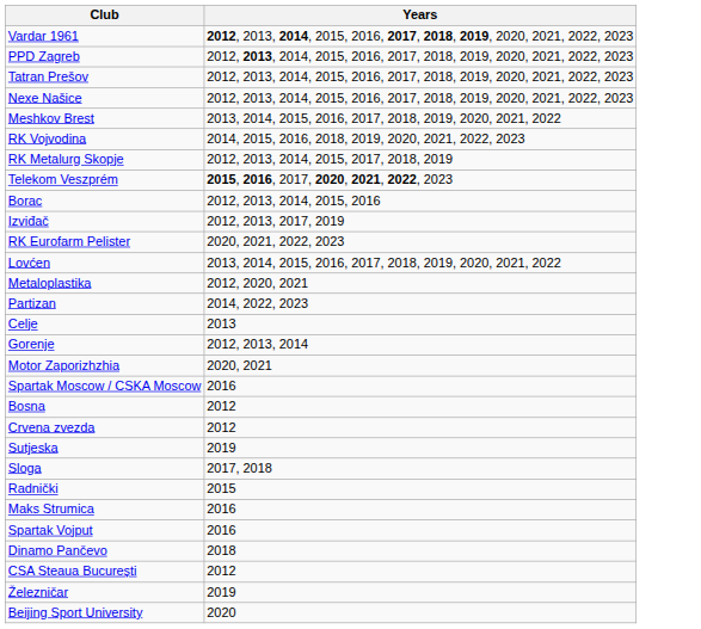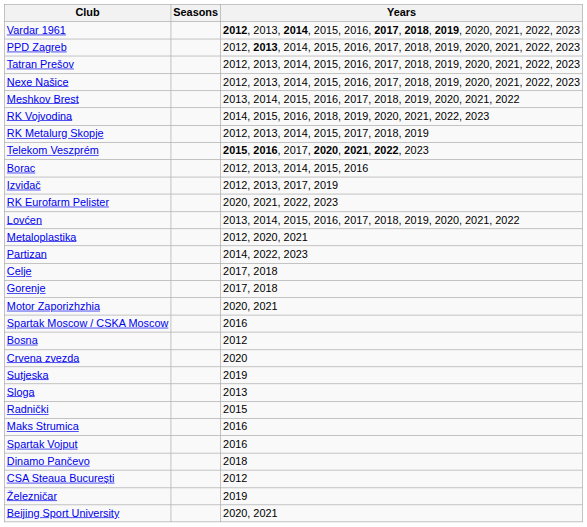+ column: Seasons
Celje | Years: 2013 -> 2017, 2018
Gorenje | Years: 2012, 2013, 2014 -> 2017, 2018
Crvena zvezda | Years: 2012 -> 2020
Sloga | Years: 2017, 2018 -> 2013
Beijing Sport University | Years: 2020 -> 2020, 2021
